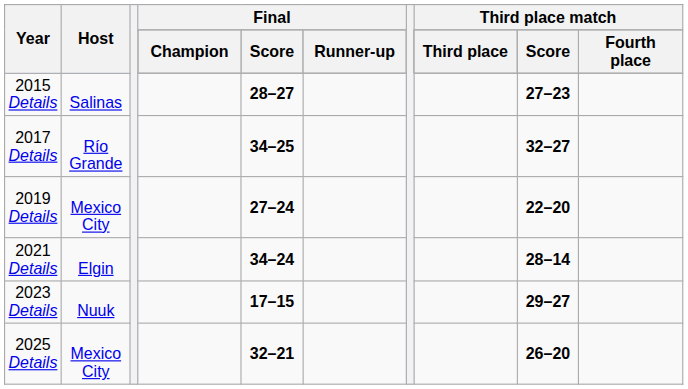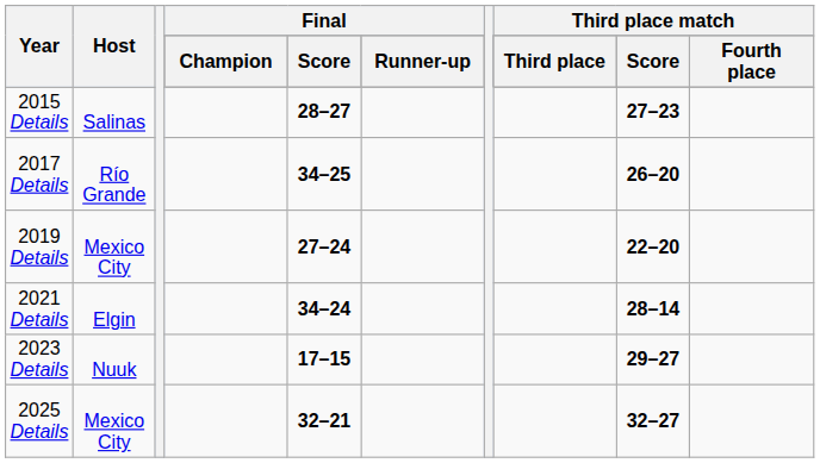2017 Details | Third place match / Score: 32–27 -> 26–20
2025 Details | Third place match / Score: 26–20 -> 32–27
